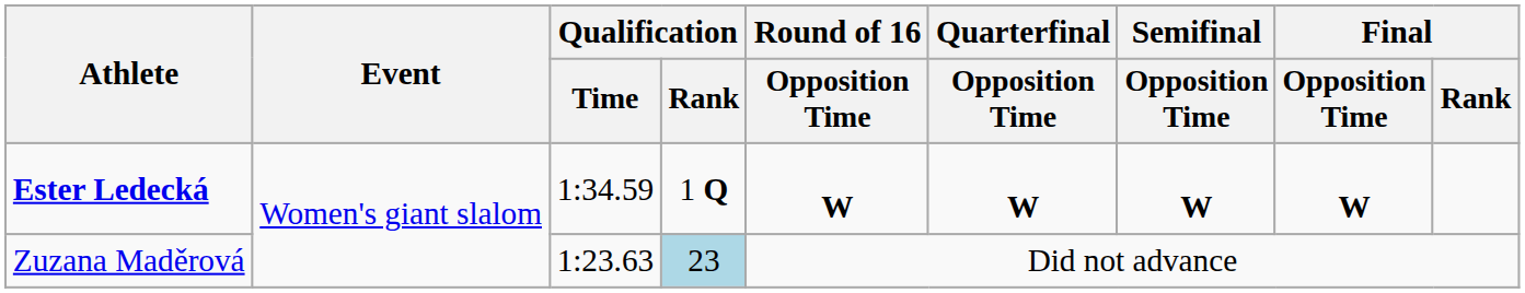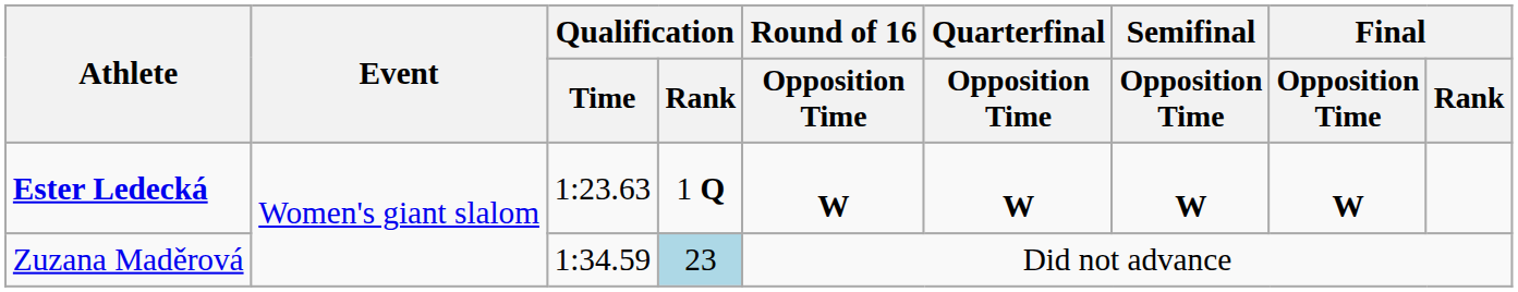Ester Ledecká | Qualification / Time: 1:34.59 -> 1:23.63
Zuzana Maděrová | Qualification / Time: 1:23.63 -> 1:34.59
